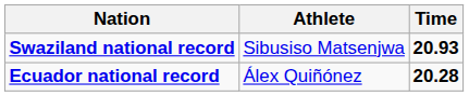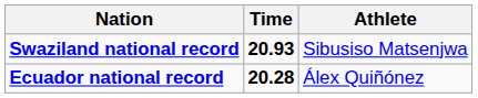columns swapped: Athlete <-> Time
